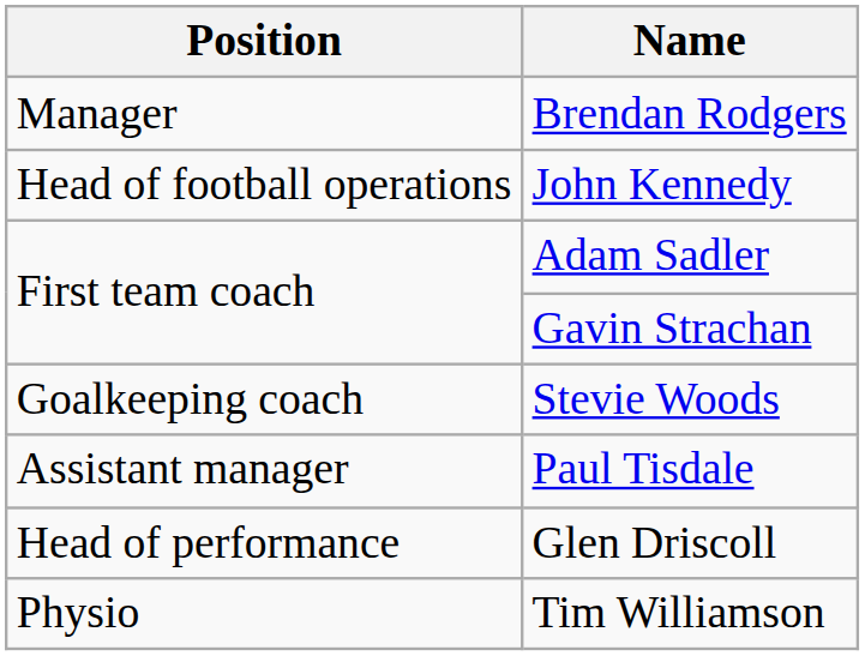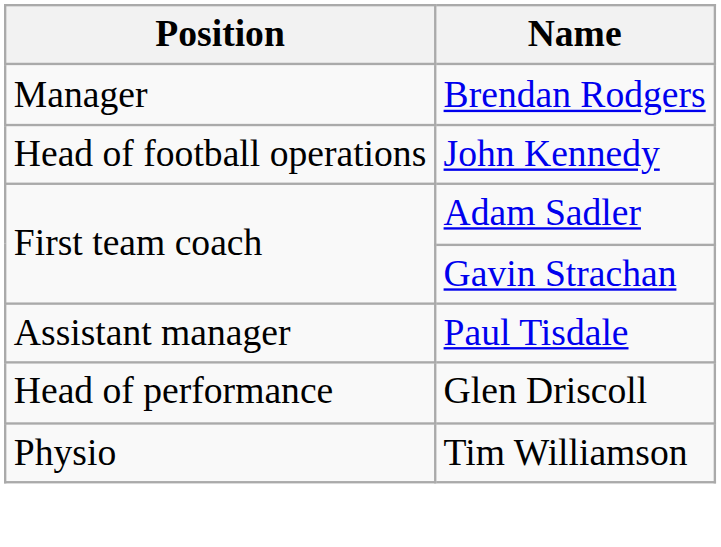- row: Goalkeeping coach | Stevie Woods
